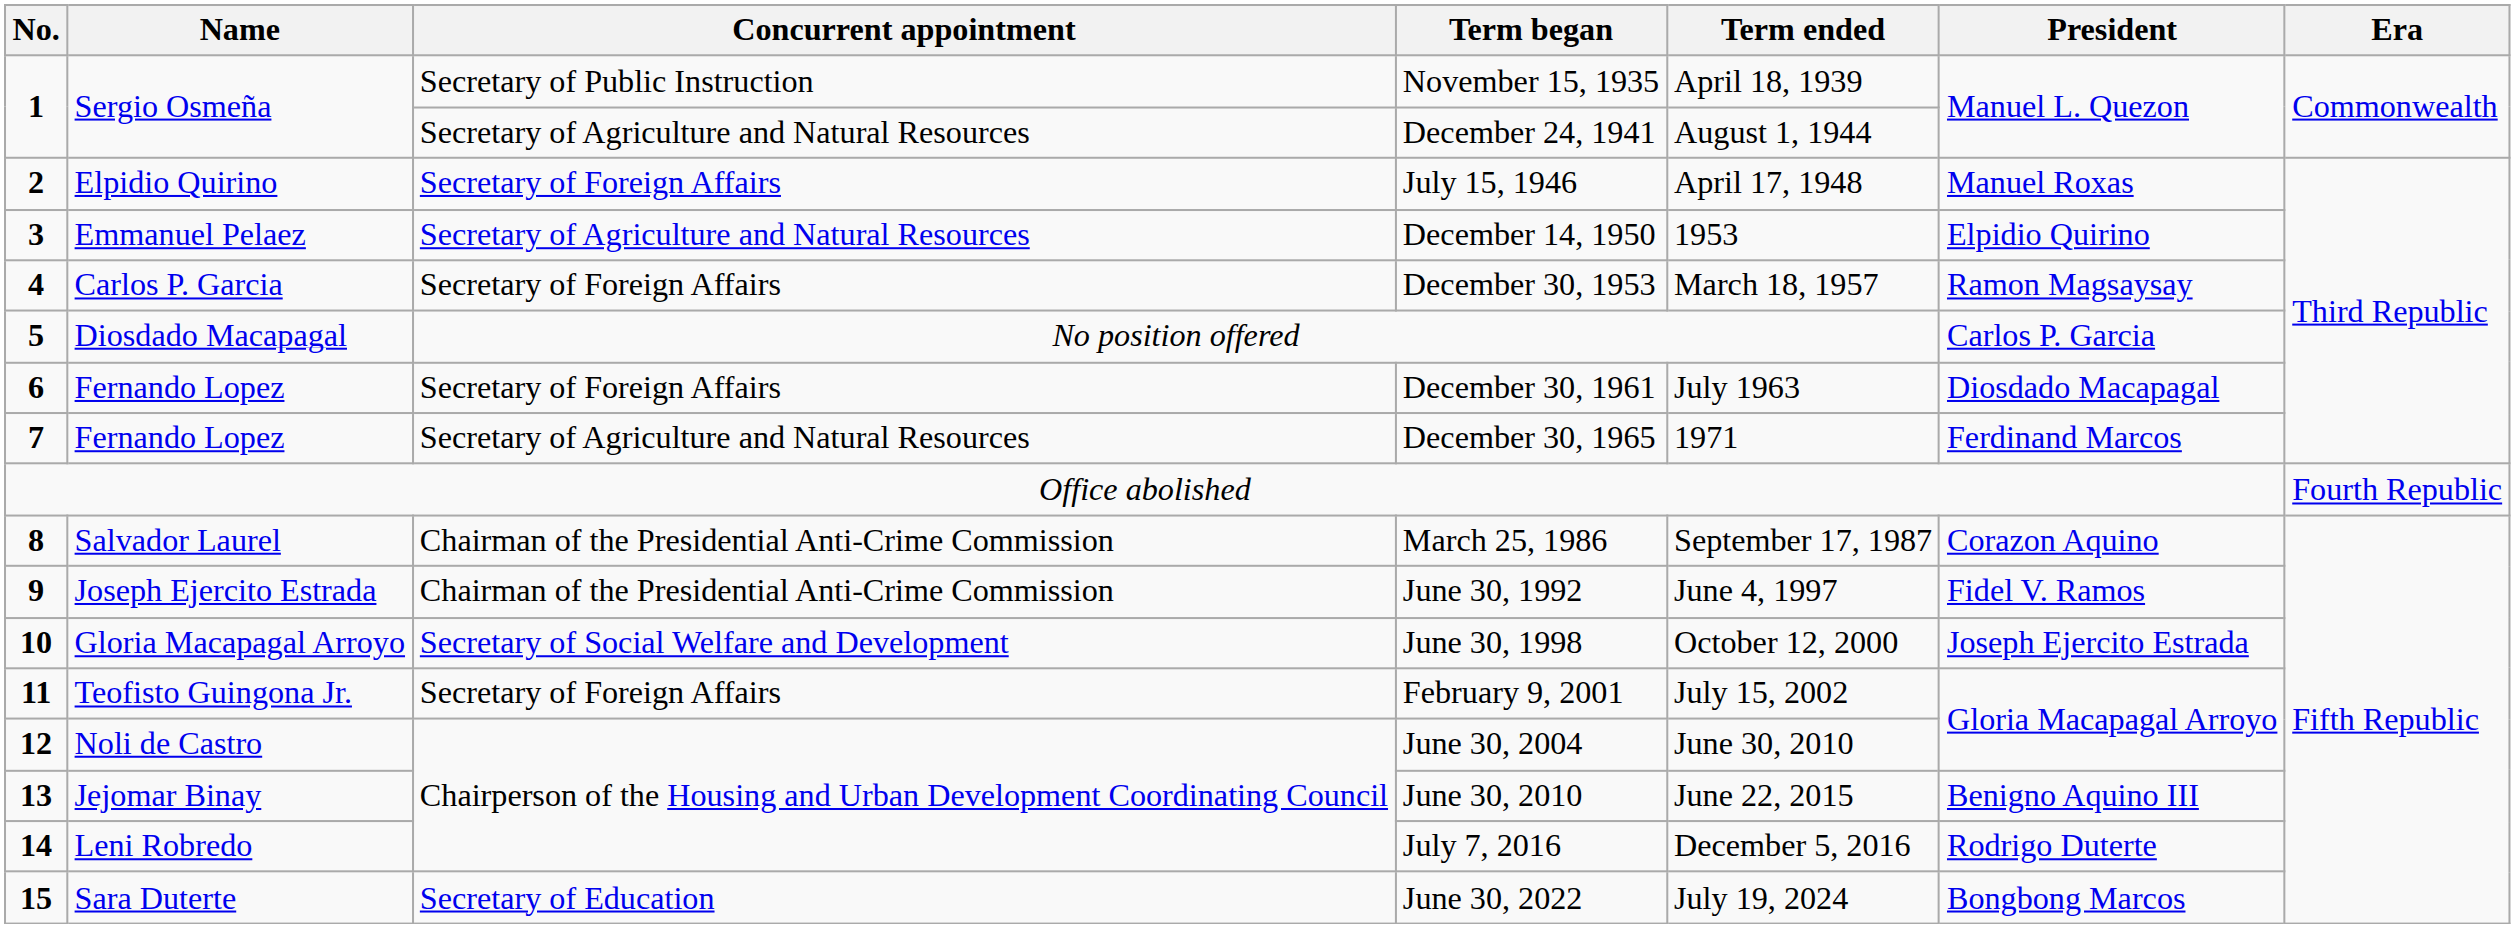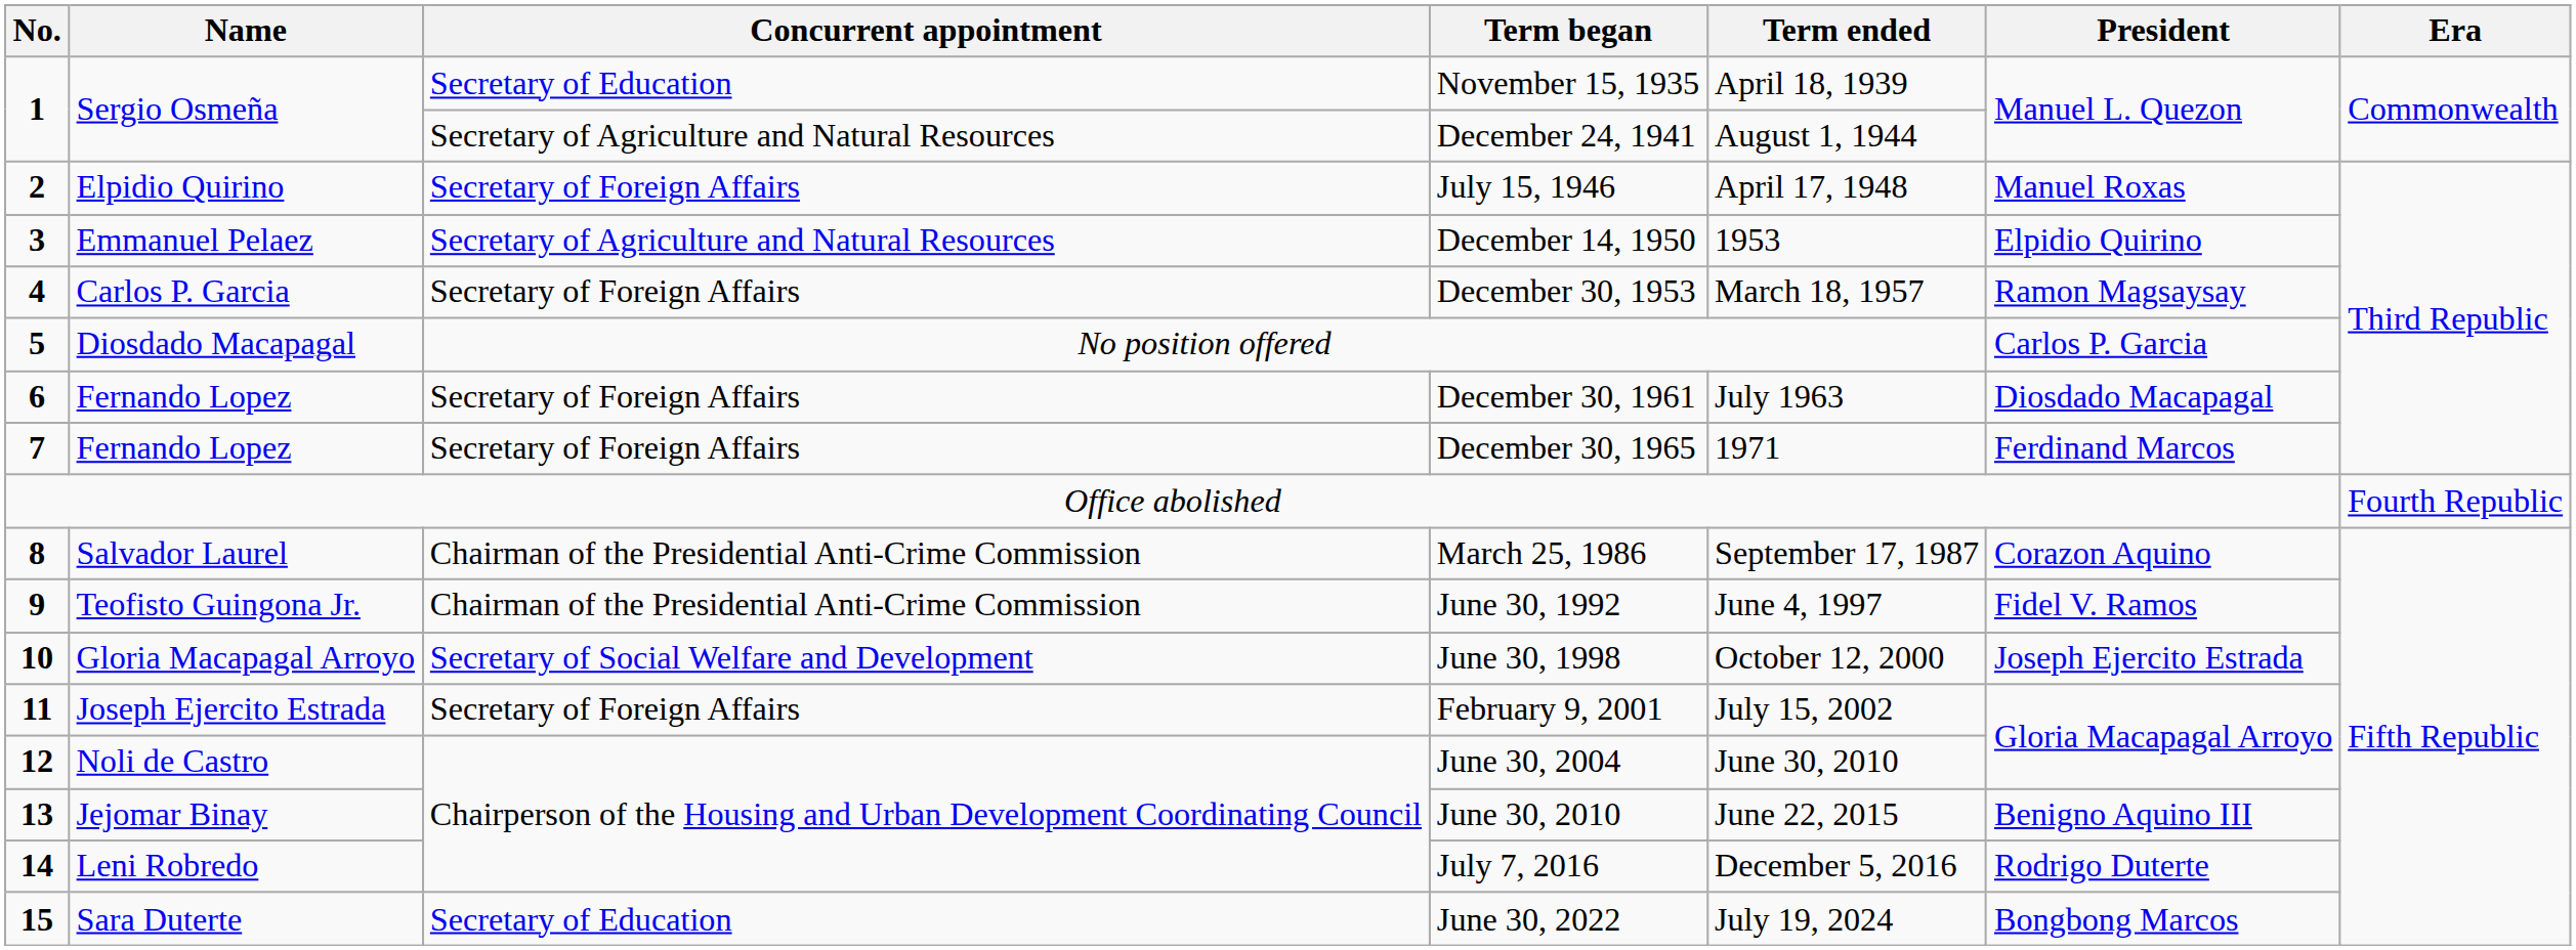November 15, 1935 | Concurrent appointment: Secretary of Public Instruction -> Secretary of Education
December 30, 1965 | Concurrent appointment: Secretary of Agriculture and Natural Resources -> Secretary of Foreign Affairs
June 30, 1992 | Name: Joseph Ejercito Estrada -> Teofisto Guingona Jr.
February 9, 2001 | Name: Teofisto Guingona Jr. -> Joseph Ejercito Estrada
